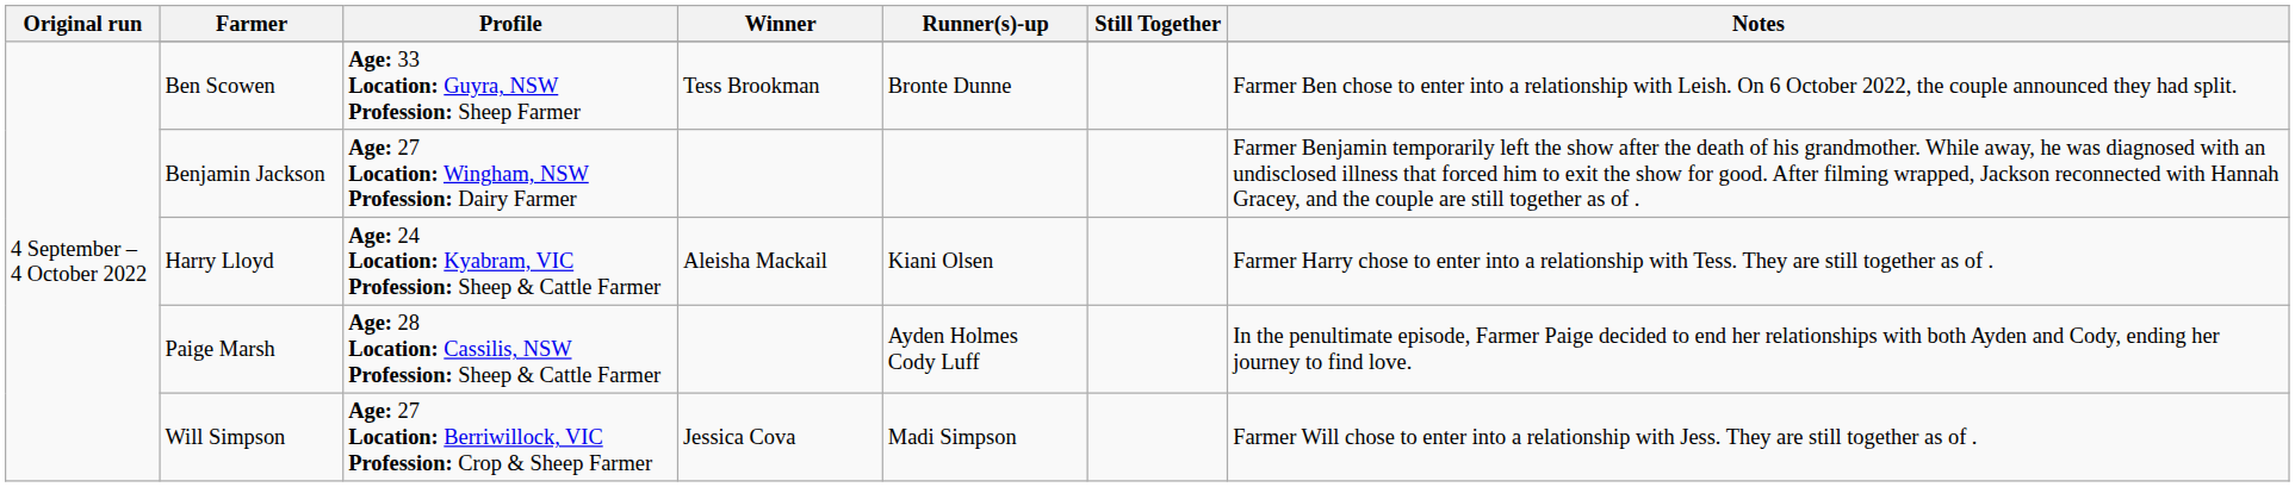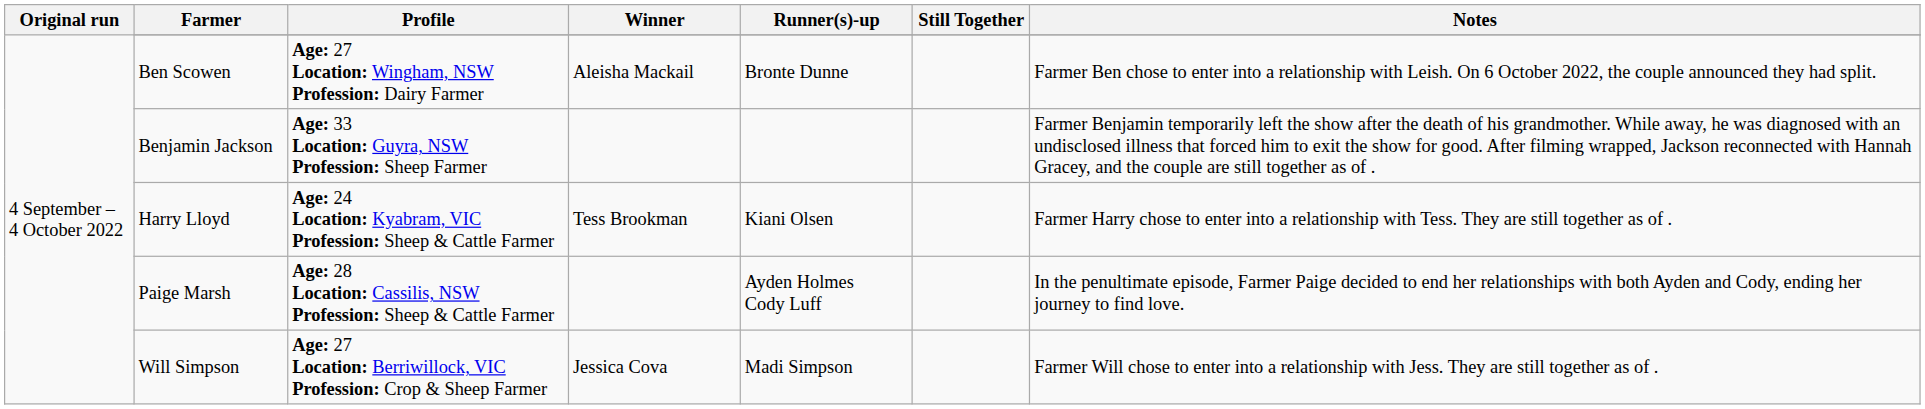Ben Scowen | Profile: Age: 33 Location: Guyra, NSW Profession: Sheep Farmer -> Age: 27 Location: Wingham, NSW Profession: Dairy Farmer
Ben Scowen | Winner: Tess Brookman -> Aleisha Mackail
Benjamin Jackson | Profile: Age: 27 Location: Wingham, NSW Profession: Dairy Farmer -> Age: 33 Location: Guyra, NSW Profession: Sheep Farmer
Harry Lloyd | Winner: Aleisha Mackail -> Tess Brookman
